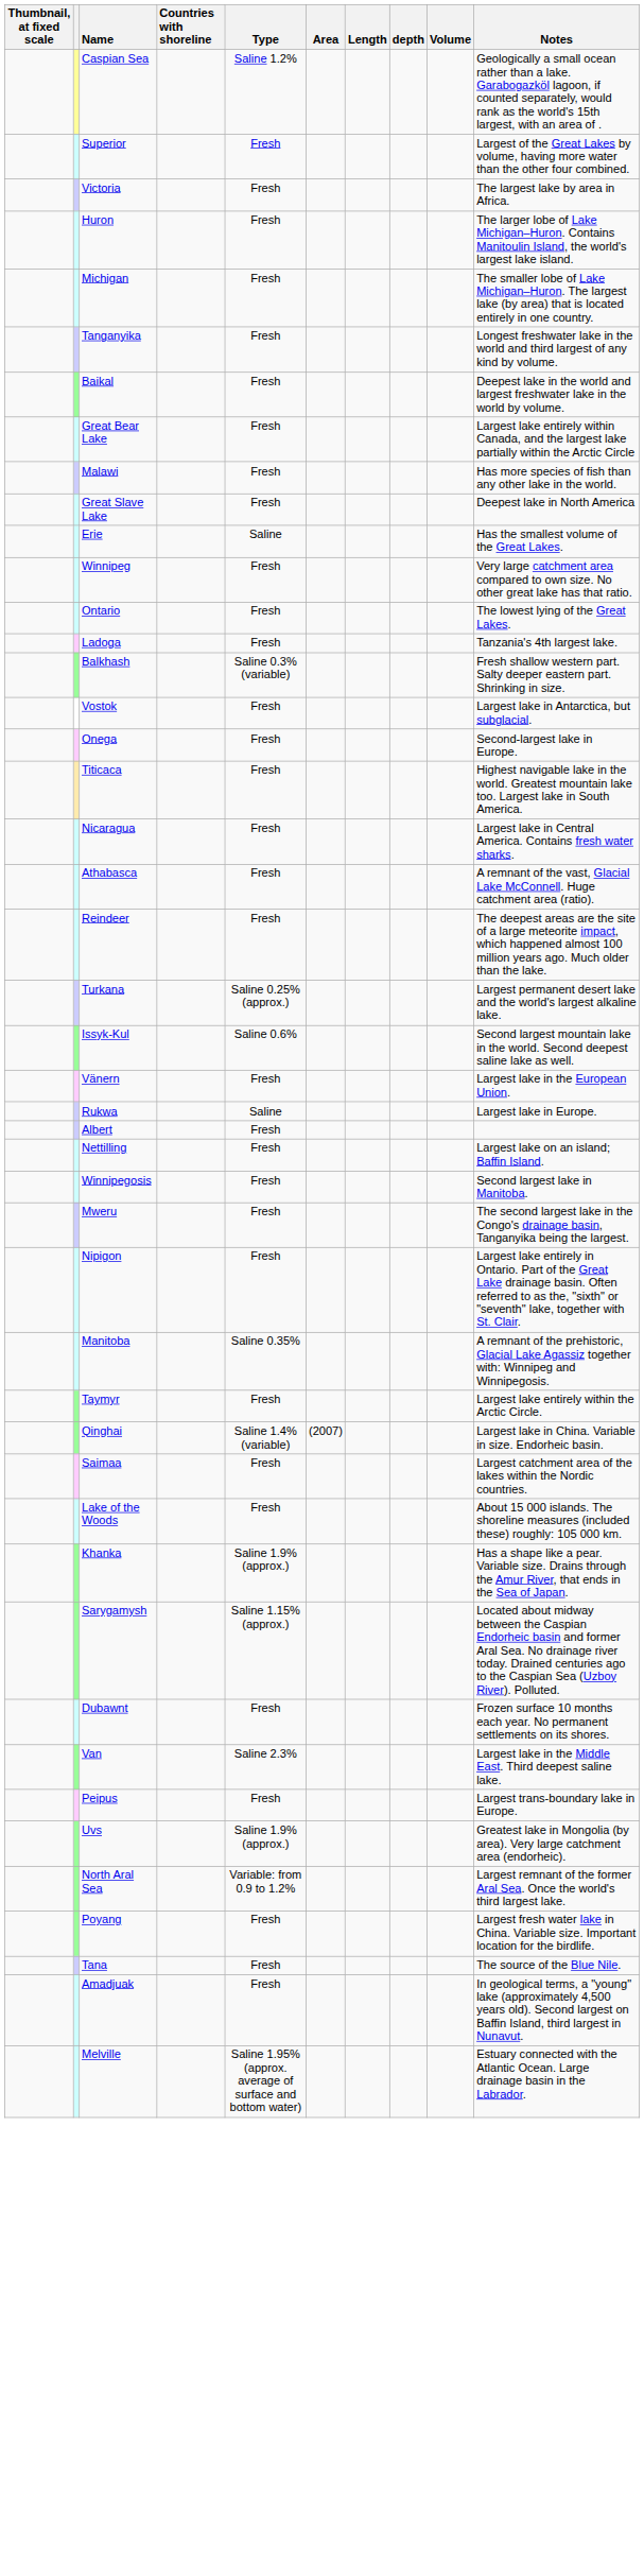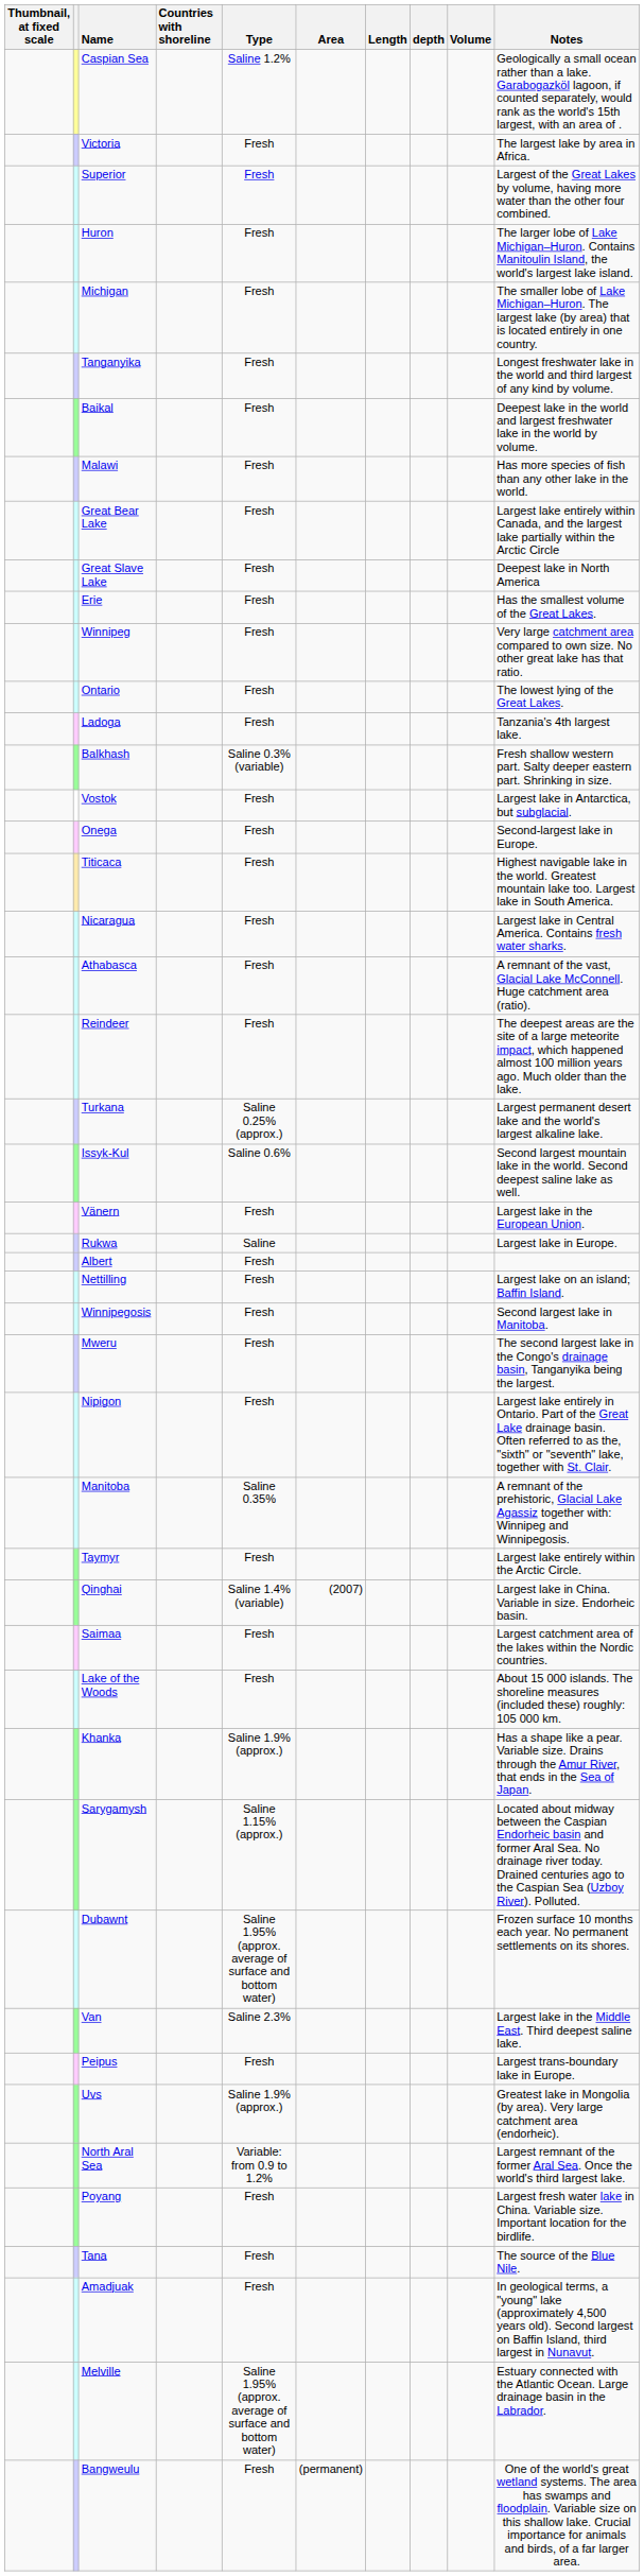rows swapped: Superior <-> Victoria
rows swapped: Great Bear Lake <-> Malawi
Erie | Type: Saline -> Fresh
Dubawnt | Type: Fresh -> Saline 1.95% (approx. average of surface and bottom water)
+ row: Bangweulu | Fresh | (permanent) | One of the world's great wetland systems. The area has swamps and floodplain. Variable size on this shallow lake. Crucial importance for animals and birds, of a far larger area.
